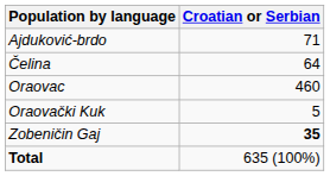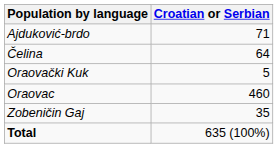rows swapped: Oraovac <-> Oraovački Kuk
Zobeničin Gaj | Croatian or Serbian: bold -> normal
